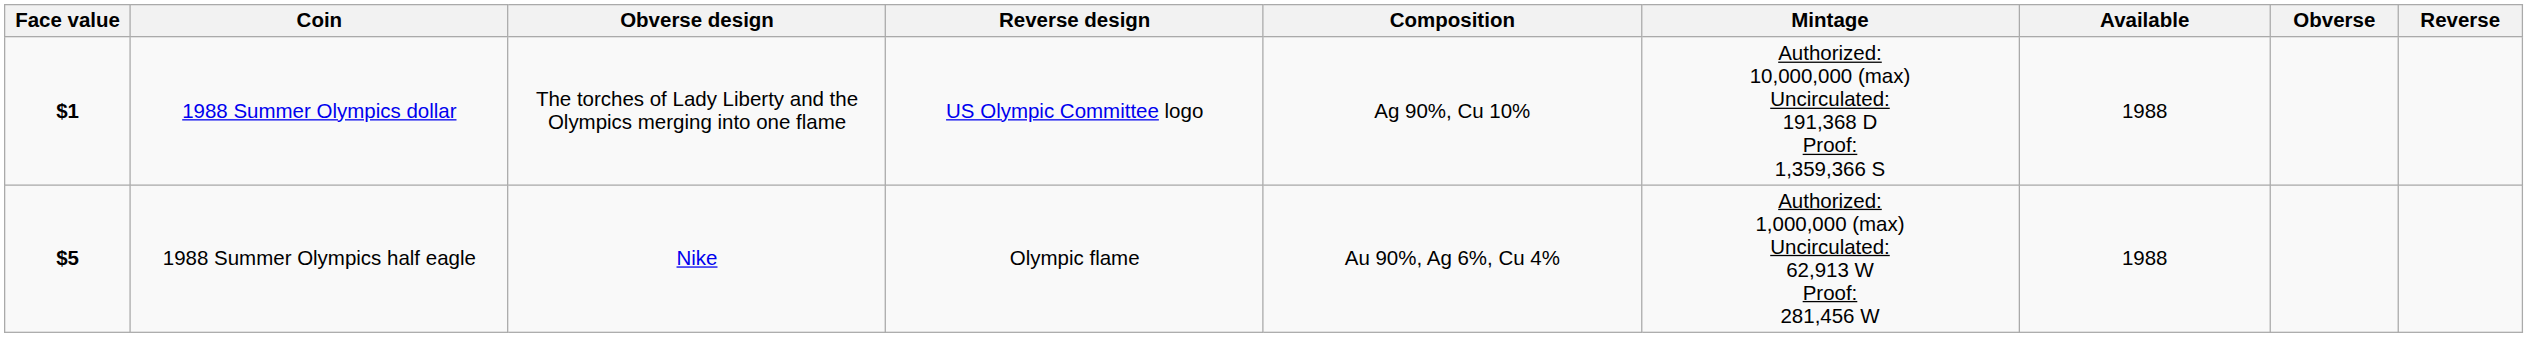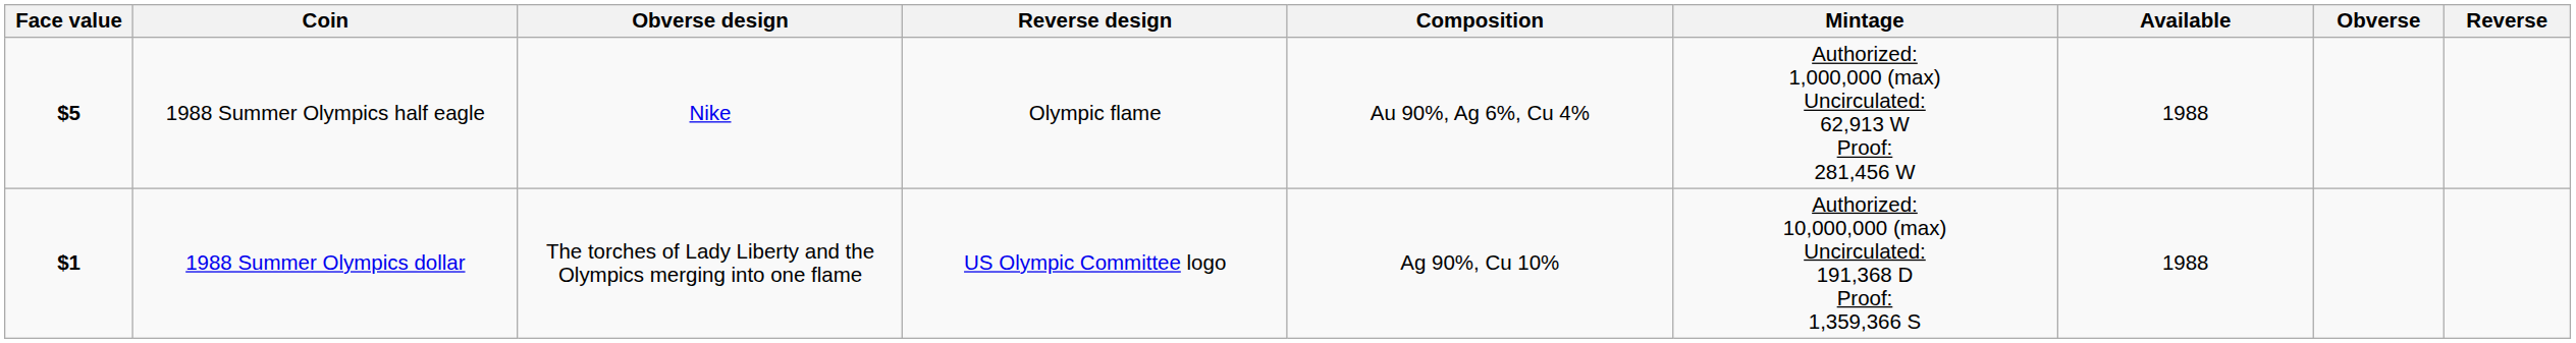rows swapped: 1988 Summer Olympics dollar <-> 1988 Summer Olympics half eagle
